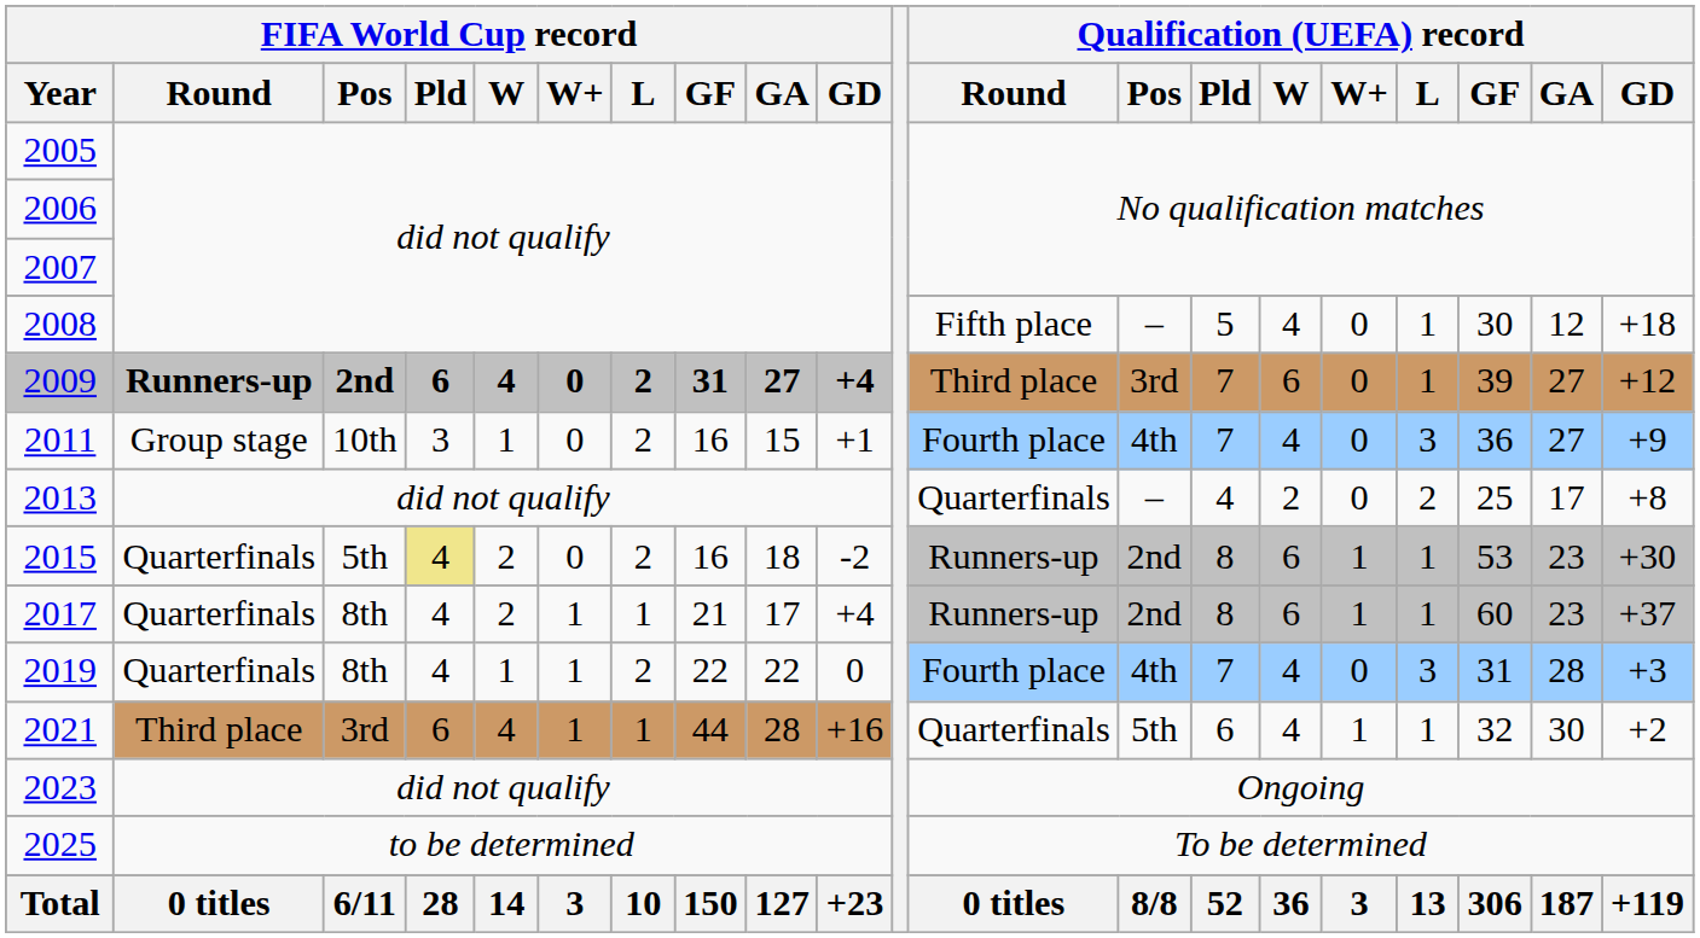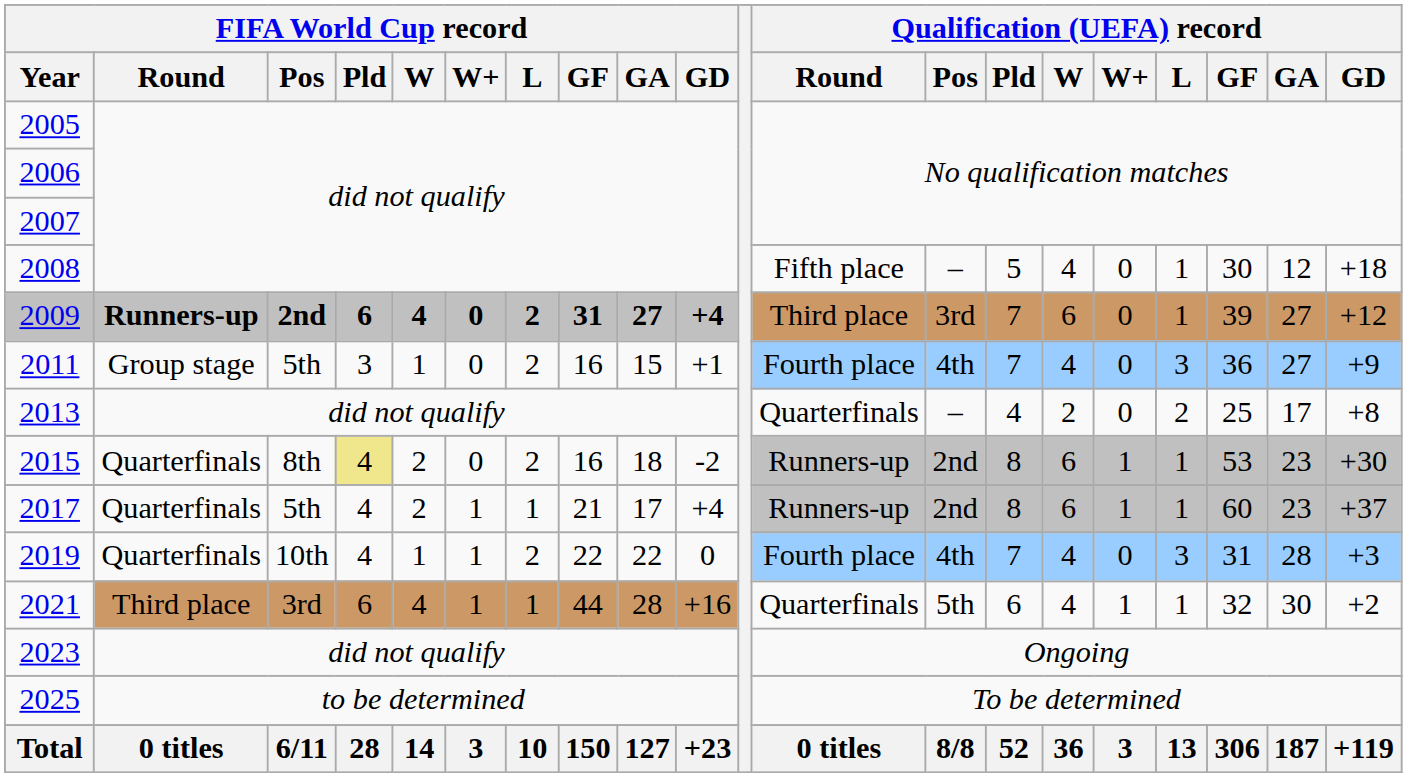2011 | FIFA World Cup record / Pos: 10th -> 5th
2015 | FIFA World Cup record / Pos: 5th -> 8th
2017 | FIFA World Cup record / Pos: 8th -> 5th
2019 | FIFA World Cup record / Pos: 8th -> 10th
